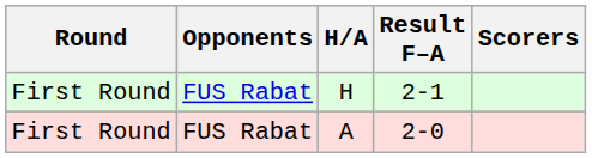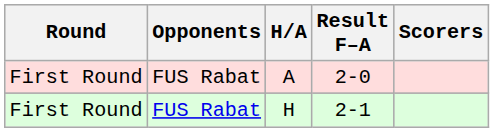rows swapped: H <-> A
